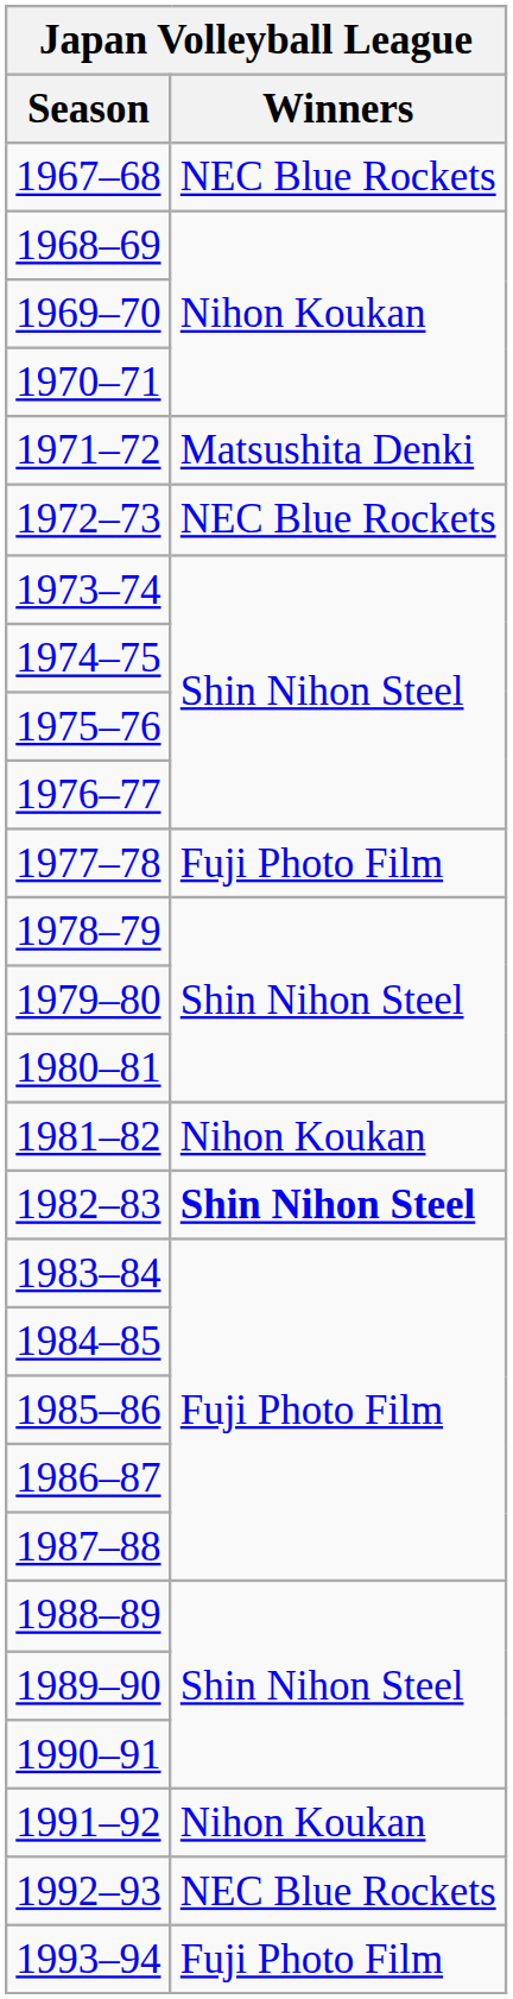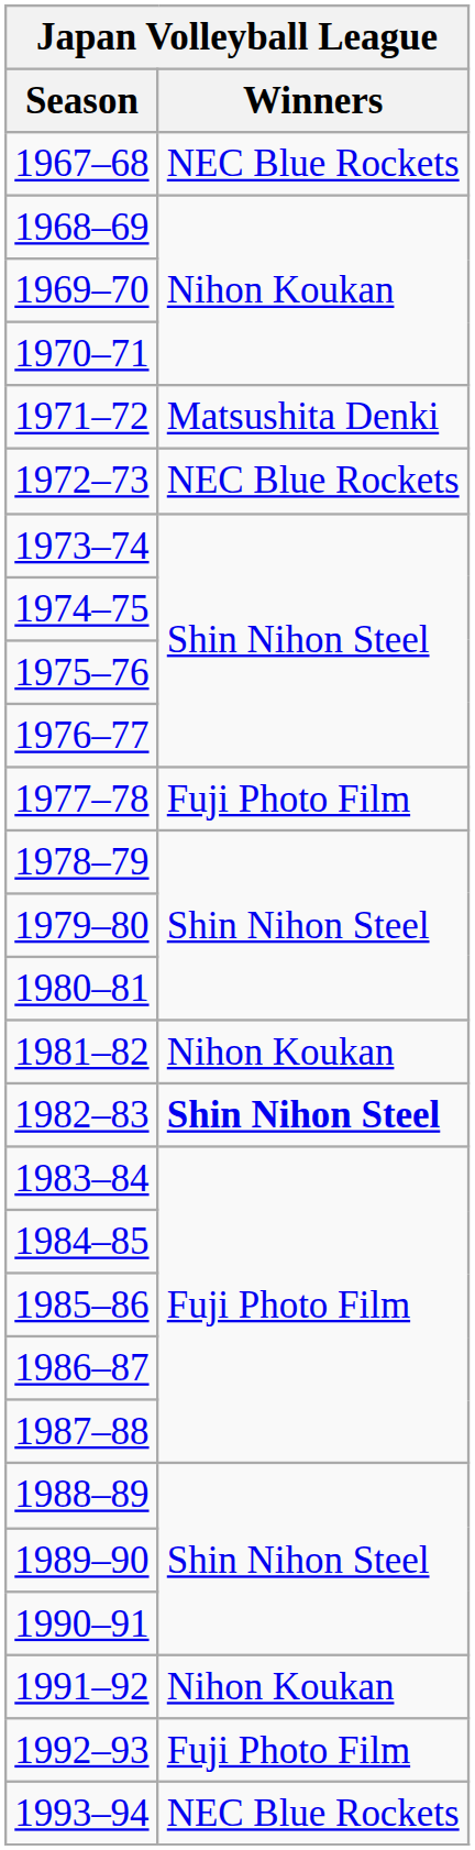1992–93 | Winners: NEC Blue Rockets -> Fuji Photo Film
1993–94 | Winners: Fuji Photo Film -> NEC Blue Rockets
